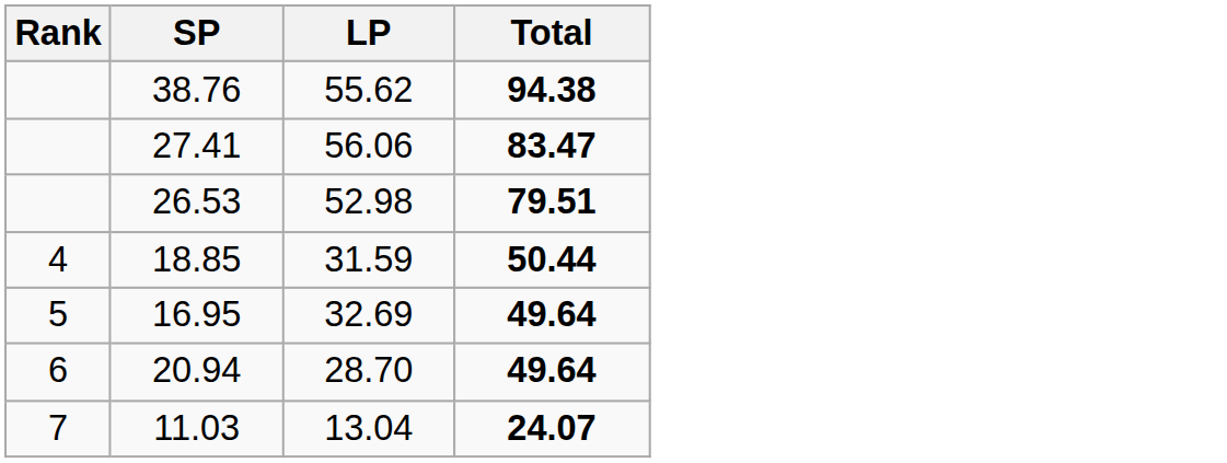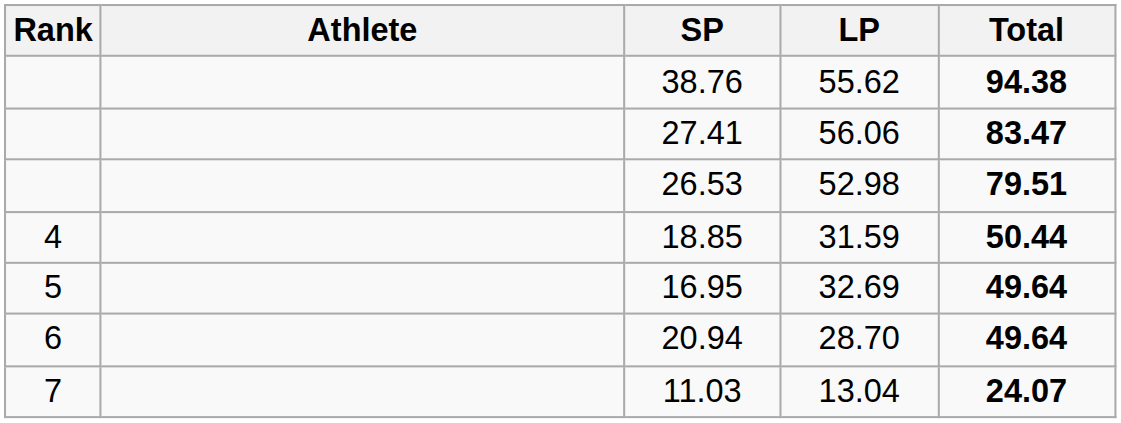+ column: Athlete
